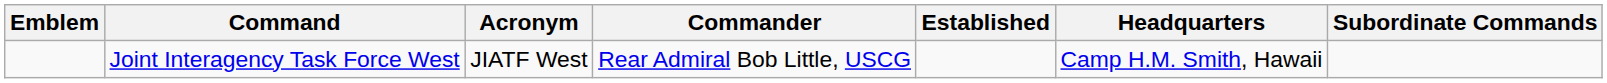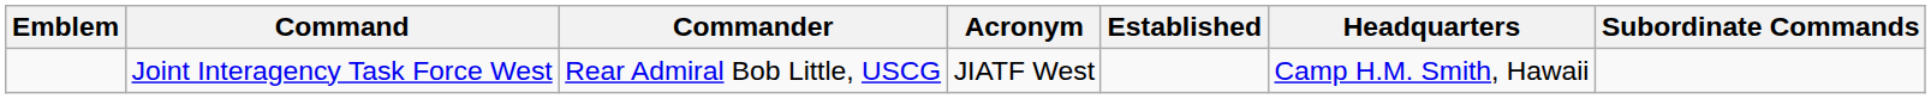columns swapped: Acronym <-> Commander
